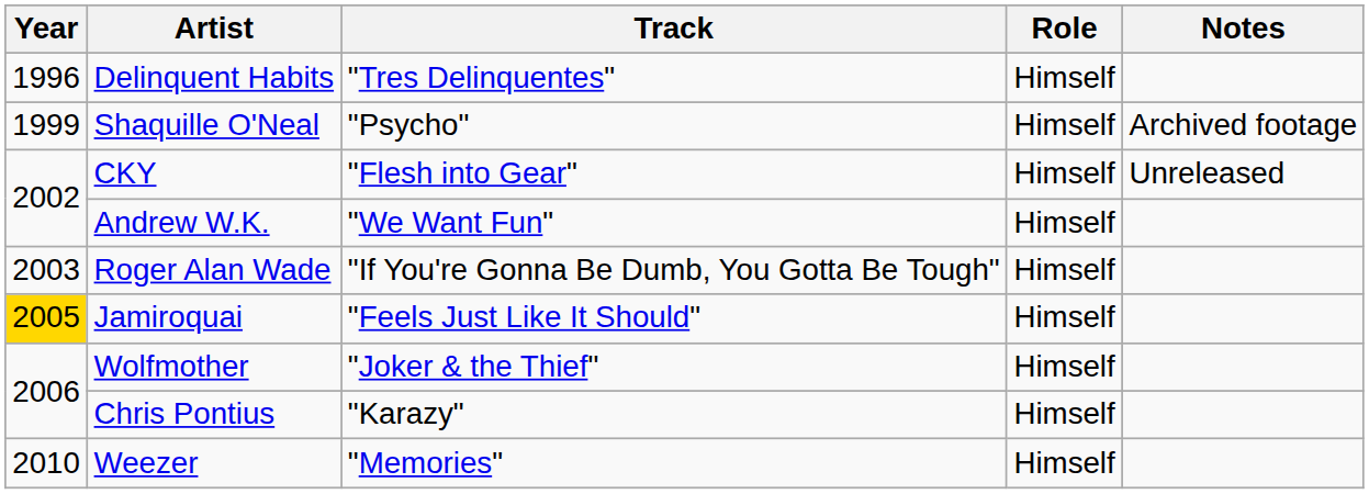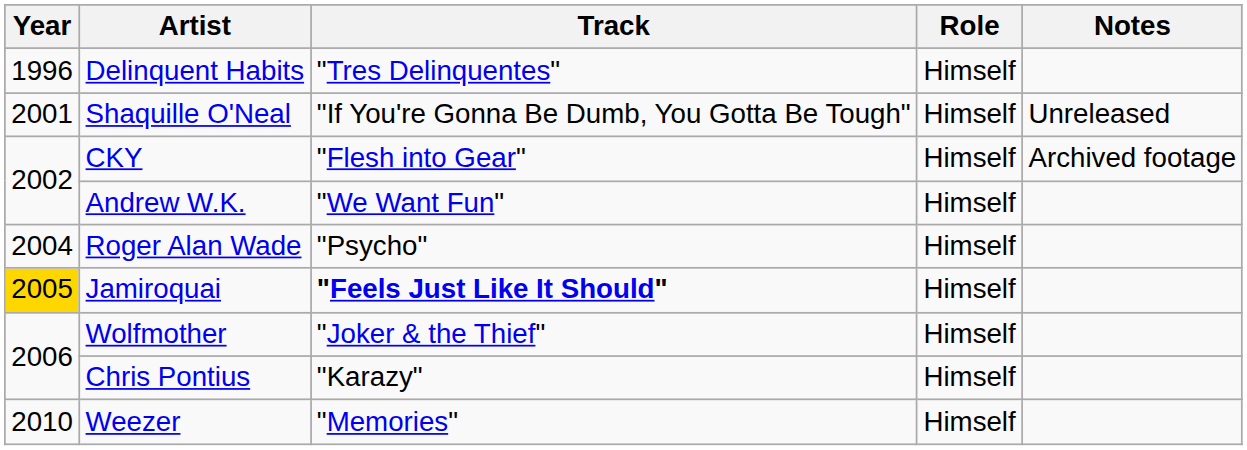Shaquille O'Neal | Year: 1999 -> 2001
Shaquille O'Neal | Track: "Psycho" -> "If You're Gonna Be Dumb, You Gotta Be Tough"
Shaquille O'Neal | Notes: Archived footage -> Unreleased
CKY | Notes: Unreleased -> Archived footage
Roger Alan Wade | Year: 2003 -> 2004
Roger Alan Wade | Track: "If You're Gonna Be Dumb, You Gotta Be Tough" -> "Psycho"
Jamiroquai | Track: normal -> bold
